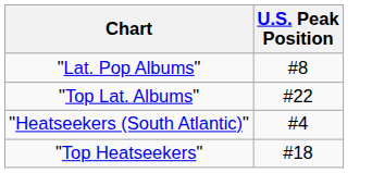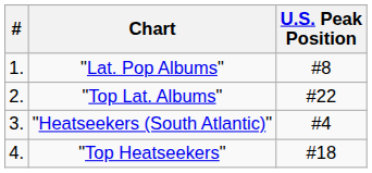+ column: # | 1. | 2. | 3. | 4.
